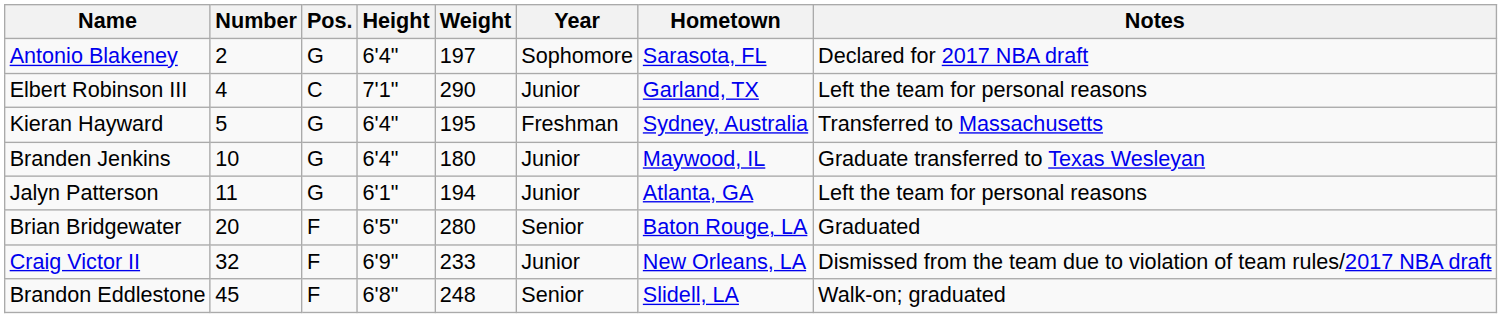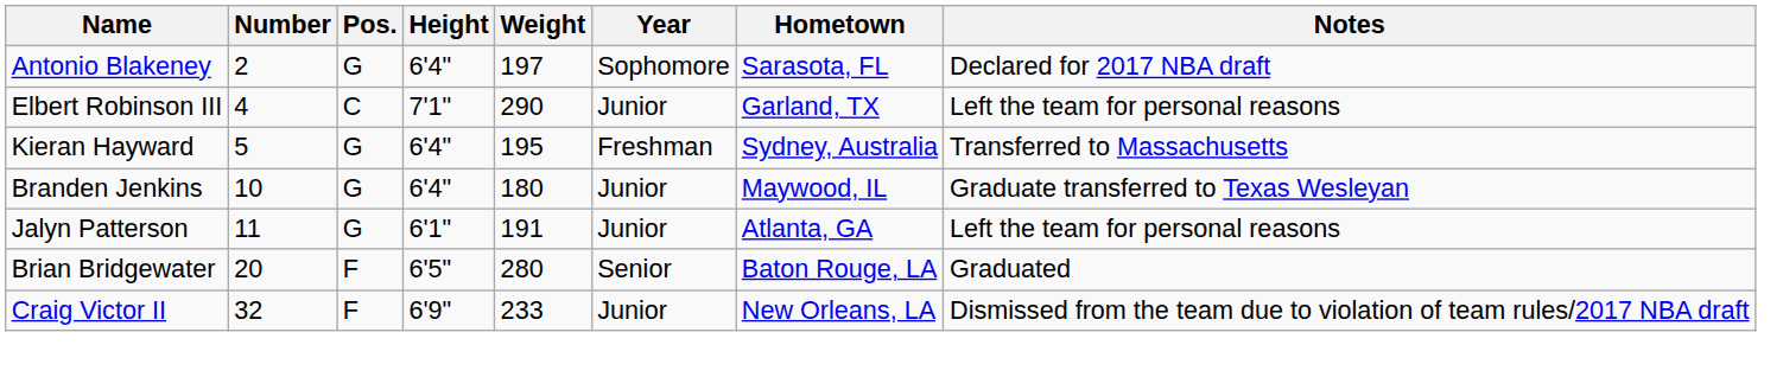Jalyn Patterson | Weight: 194 -> 191
- row: Brandon Eddlestone | 45 | F | 6'8" | 248 | Senior | Slidell, LA | Walk-on; graduated
